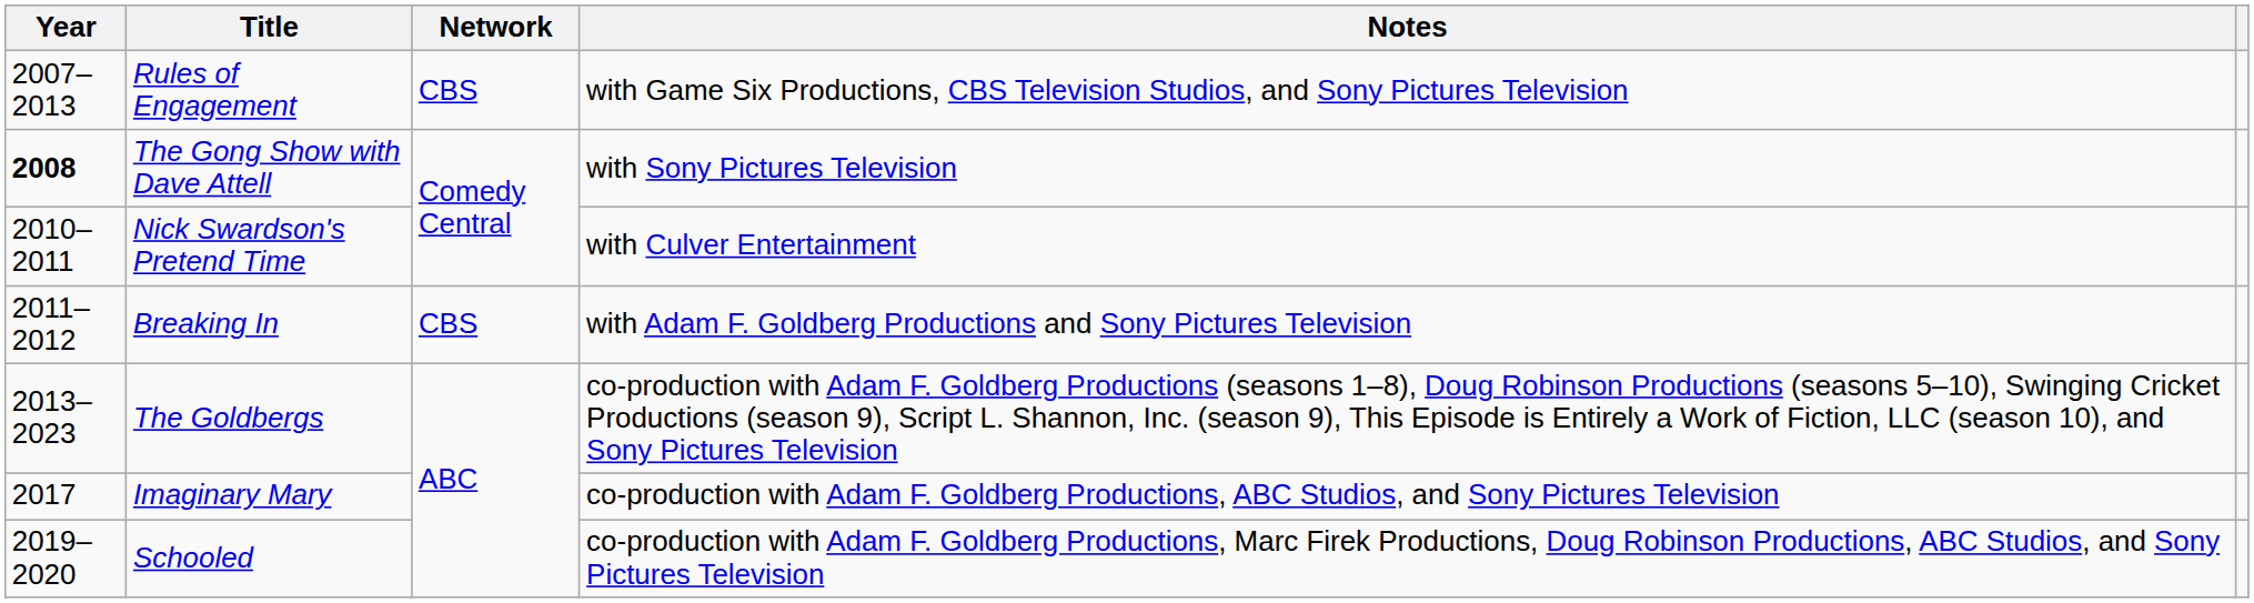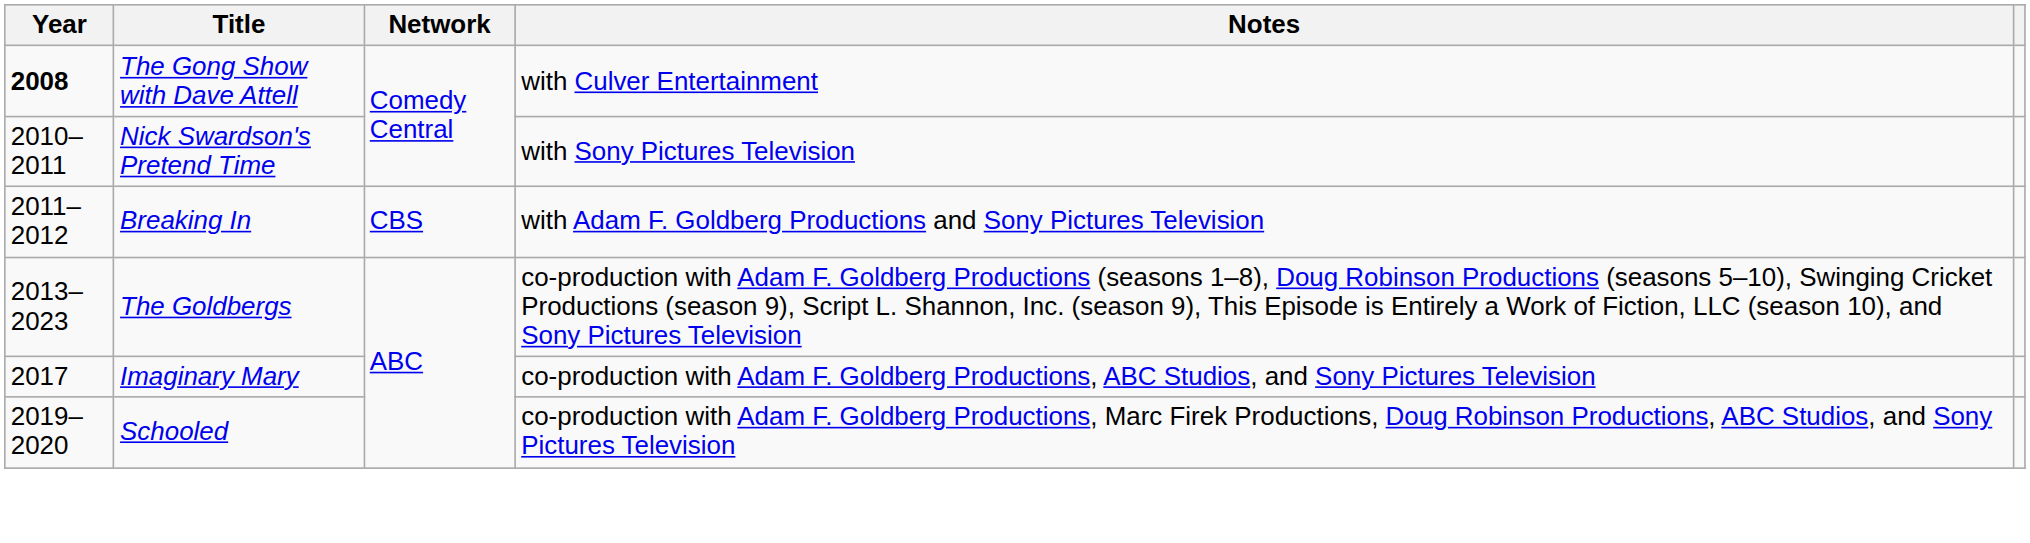- row: 2007–2013 | Rules of Engagement | CBS | with Game Six Productions, CBS Television Studios, and Sony Pictures Television
The Gong Show with Dave Attell | Notes: with Sony Pictures Television -> with Culver Entertainment
Nick Swardson's Pretend Time | Notes: with Culver Entertainment -> with Sony Pictures Television
